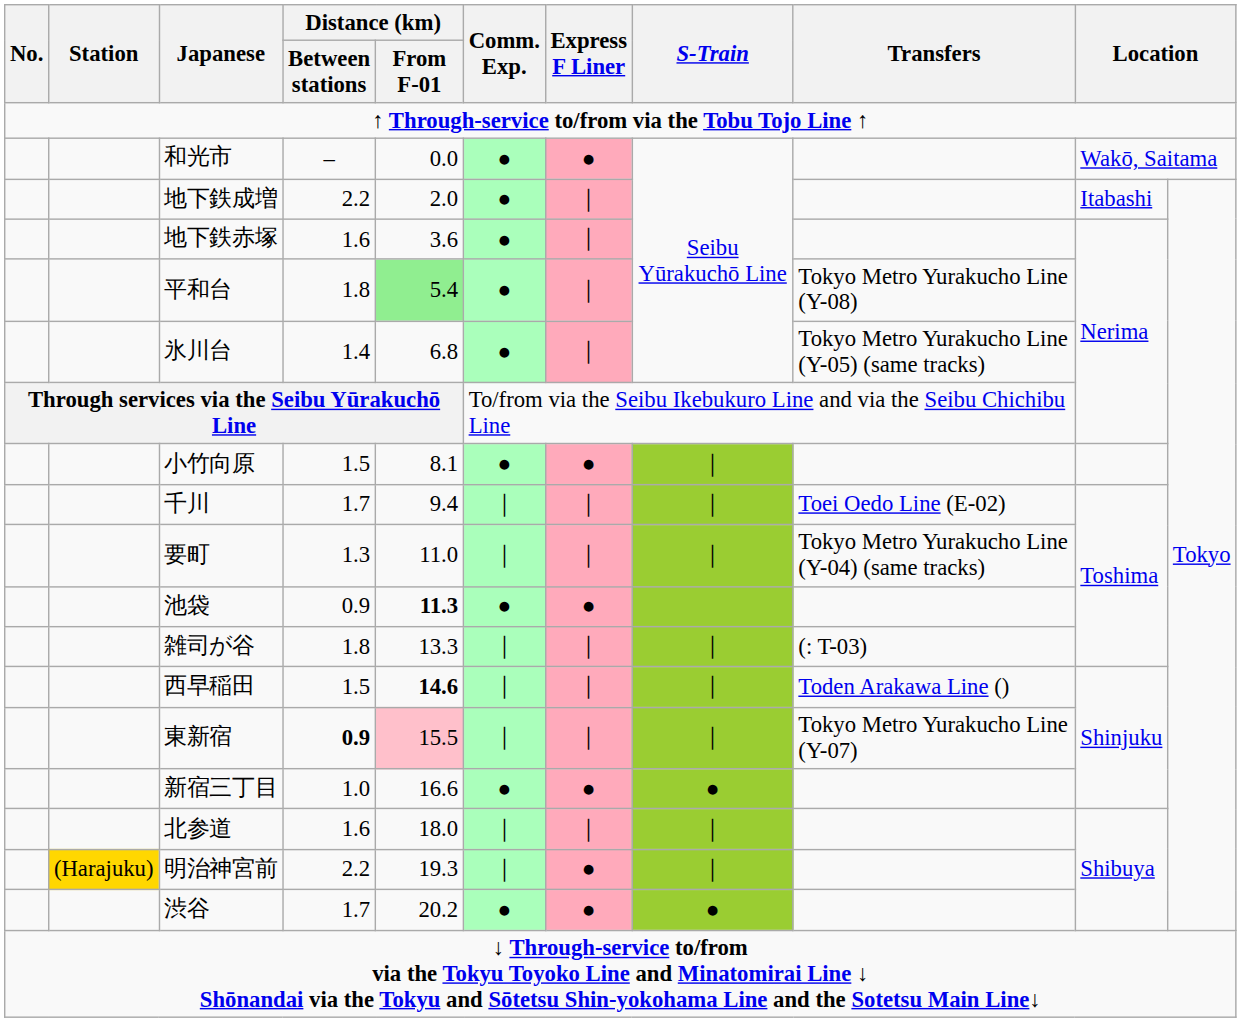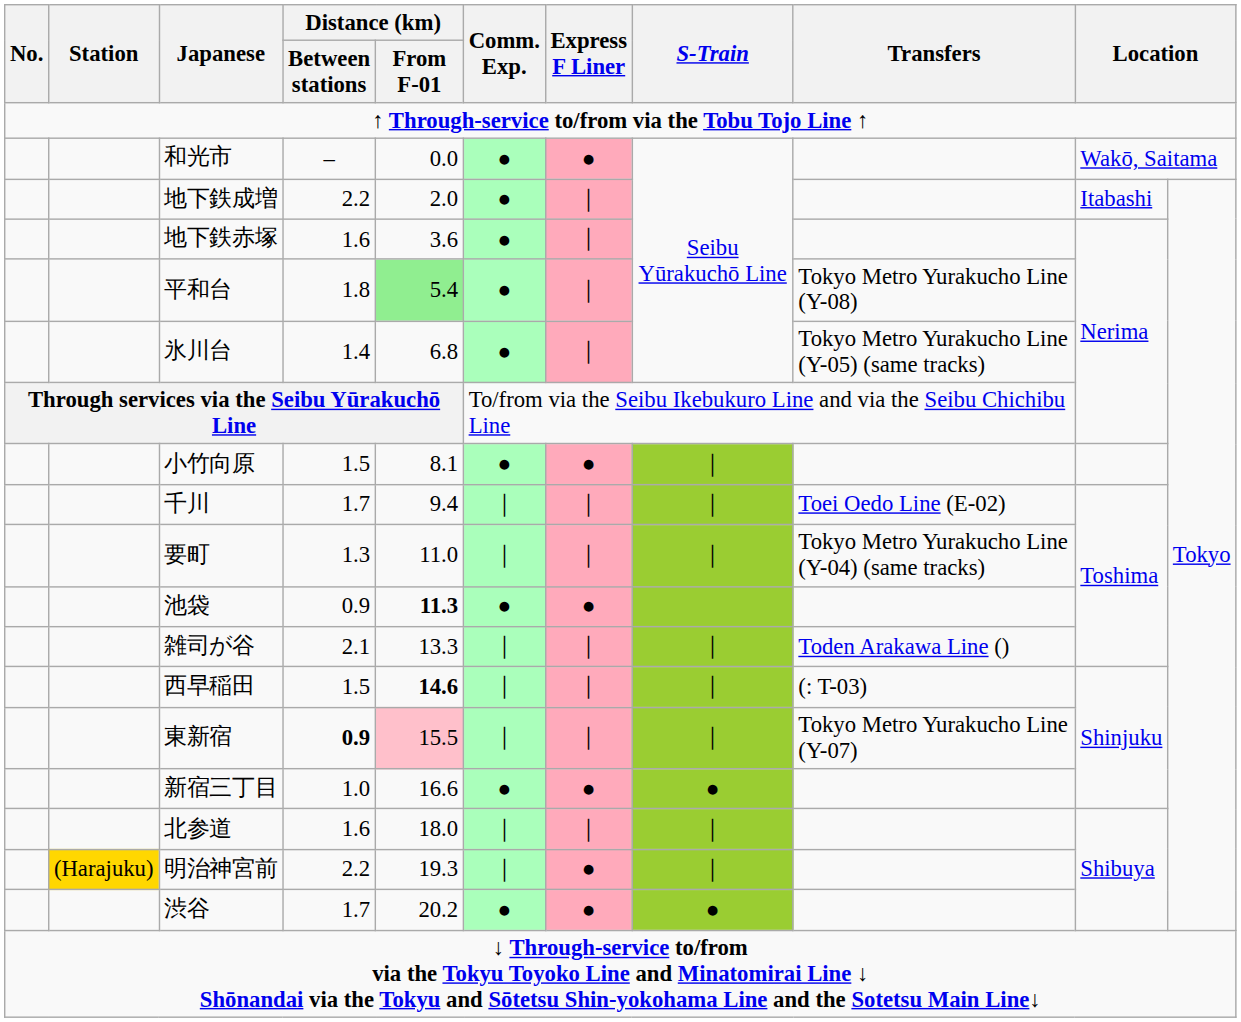雑司が谷 | Distance (km) / Between stations: 1.8 -> 2.1
雑司が谷 | Transfers: (: T-03) -> Toden Arakawa Line ()
西早稲田 | Transfers: Toden Arakawa Line () -> (: T-03)
